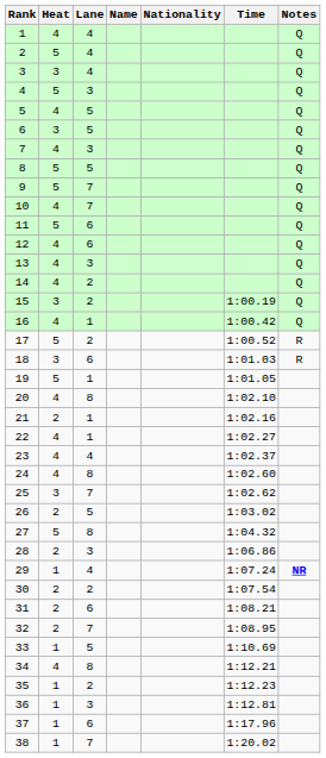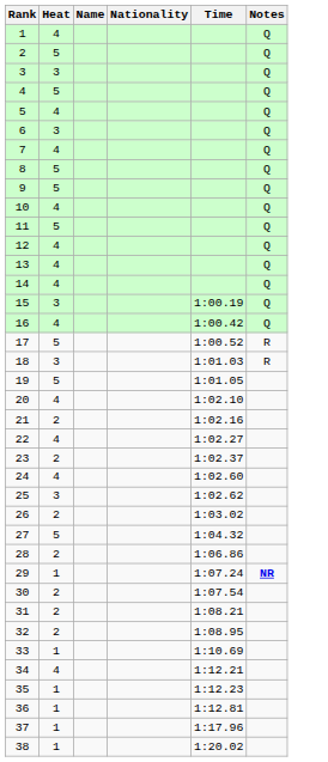- column: Lane | 4 | 4 | 4 | 3 | 5 | 5 | 3 | 5 | 7 | 7 | 6 | 6 | 3 | 2 | 2 | 1 | 2 | 6 | 1 | 8 | 1 | 1 | 4 | 8 | 7 | 5 | 8 | 3 | 4 | 2 | 6 | 7 | 5 | 8 | 2 | 3 | 6 | 7
23 | Heat: 4 -> 2
